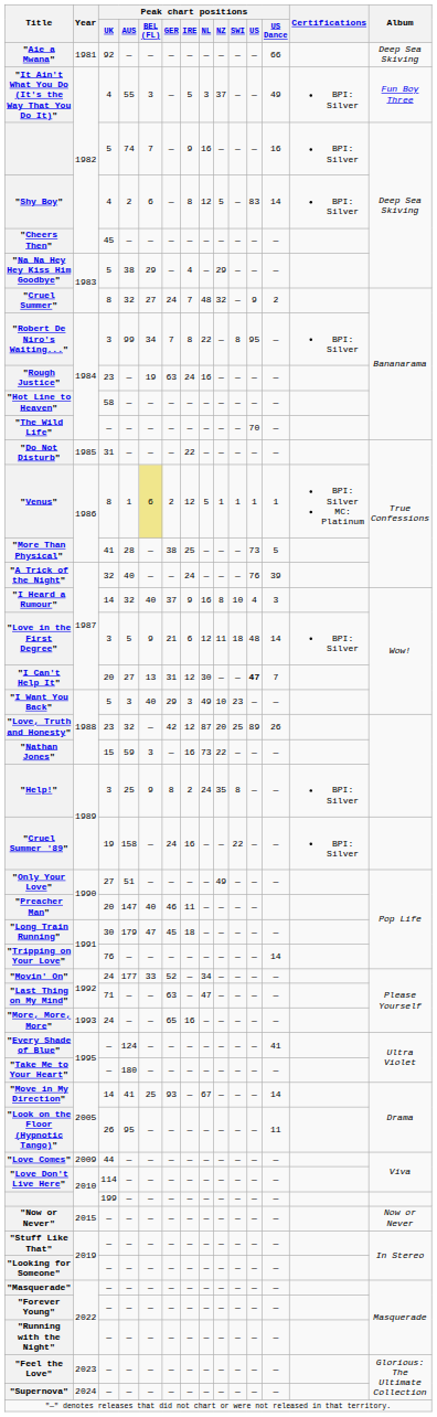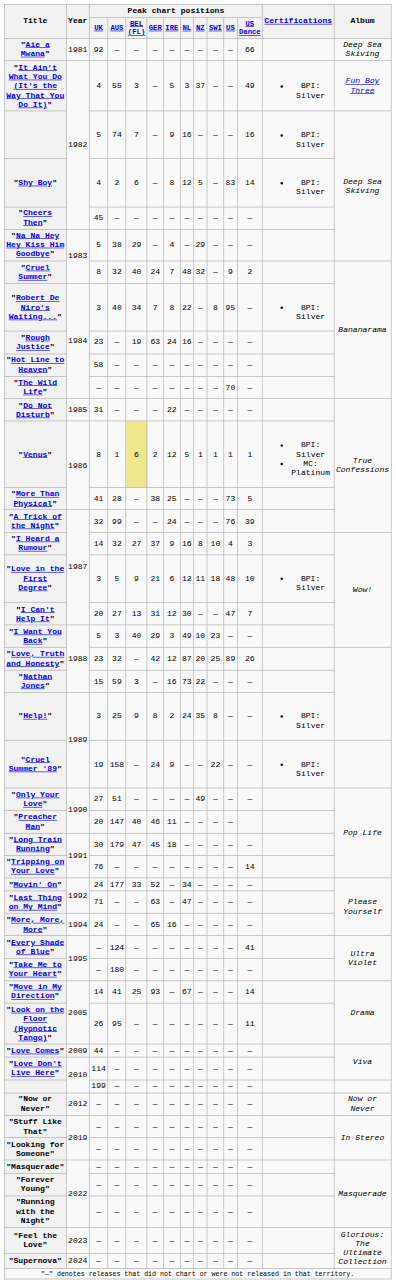"Cruel Summer" | Peak chart positions / BEL (FL): 27 -> 40
"Robert De Niro's Waiting..." | Peak chart positions / AUS: 99 -> 40
"A Trick of the Night" | Peak chart positions / AUS: 40 -> 99
"I Heard a Rumour" | Peak chart positions / BEL (FL): 40 -> 27
"Love in the First Degree" | Peak chart positions / US Dance: 14 -> 10
"I Can't Help It" | Peak chart positions / US: bold -> normal
"Cruel Summer '89" | Peak chart positions / IRE: 16 -> 9
"More, More, More" | Year: 1993 -> 1994
"Now or Never" | Year: 2015 -> 2012
